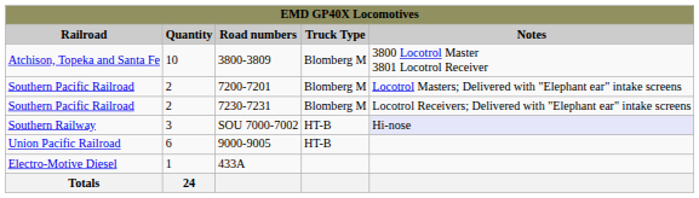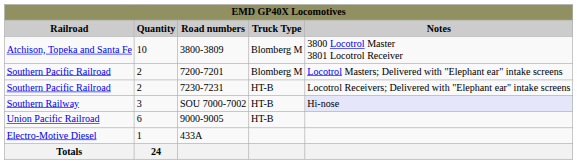7230-7231 | Truck Type: Blomberg M -> HT-B
